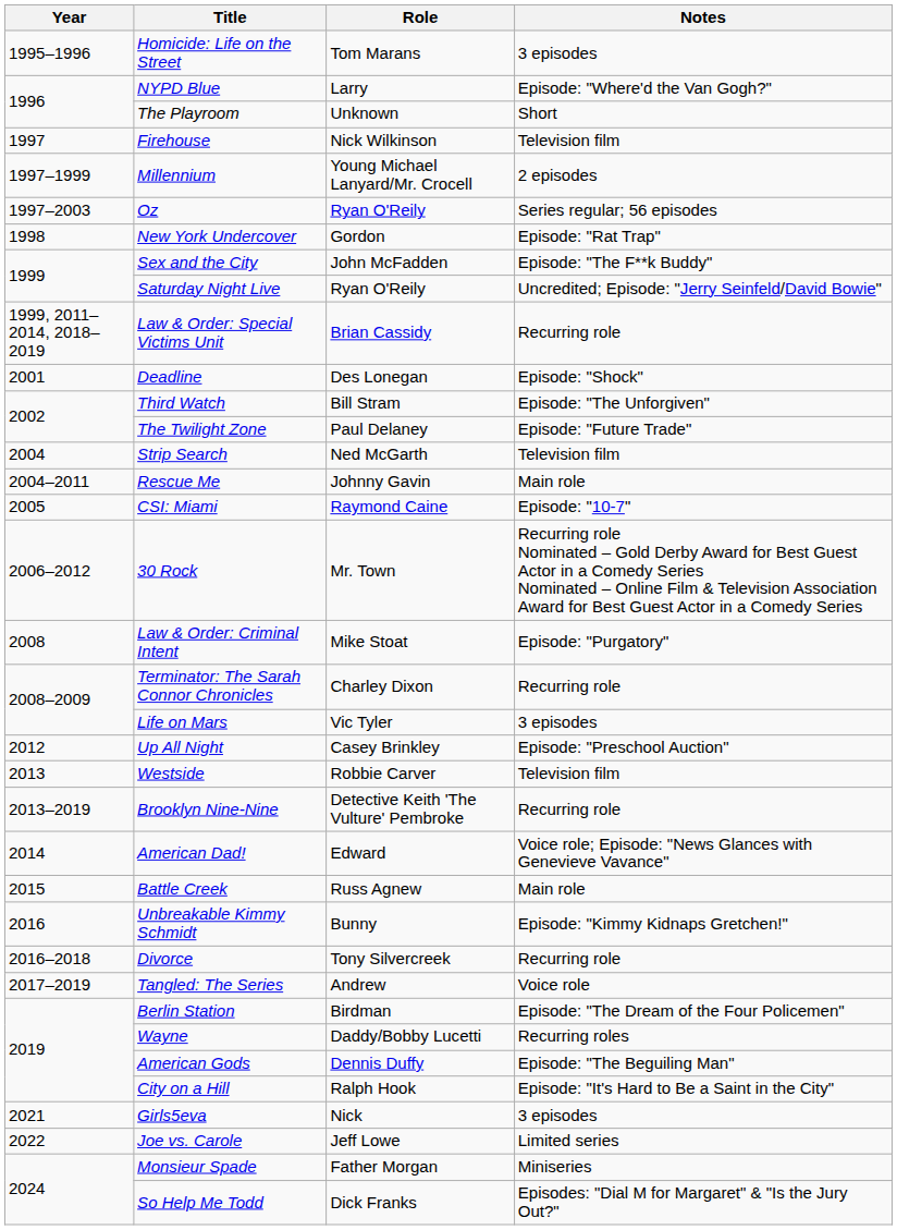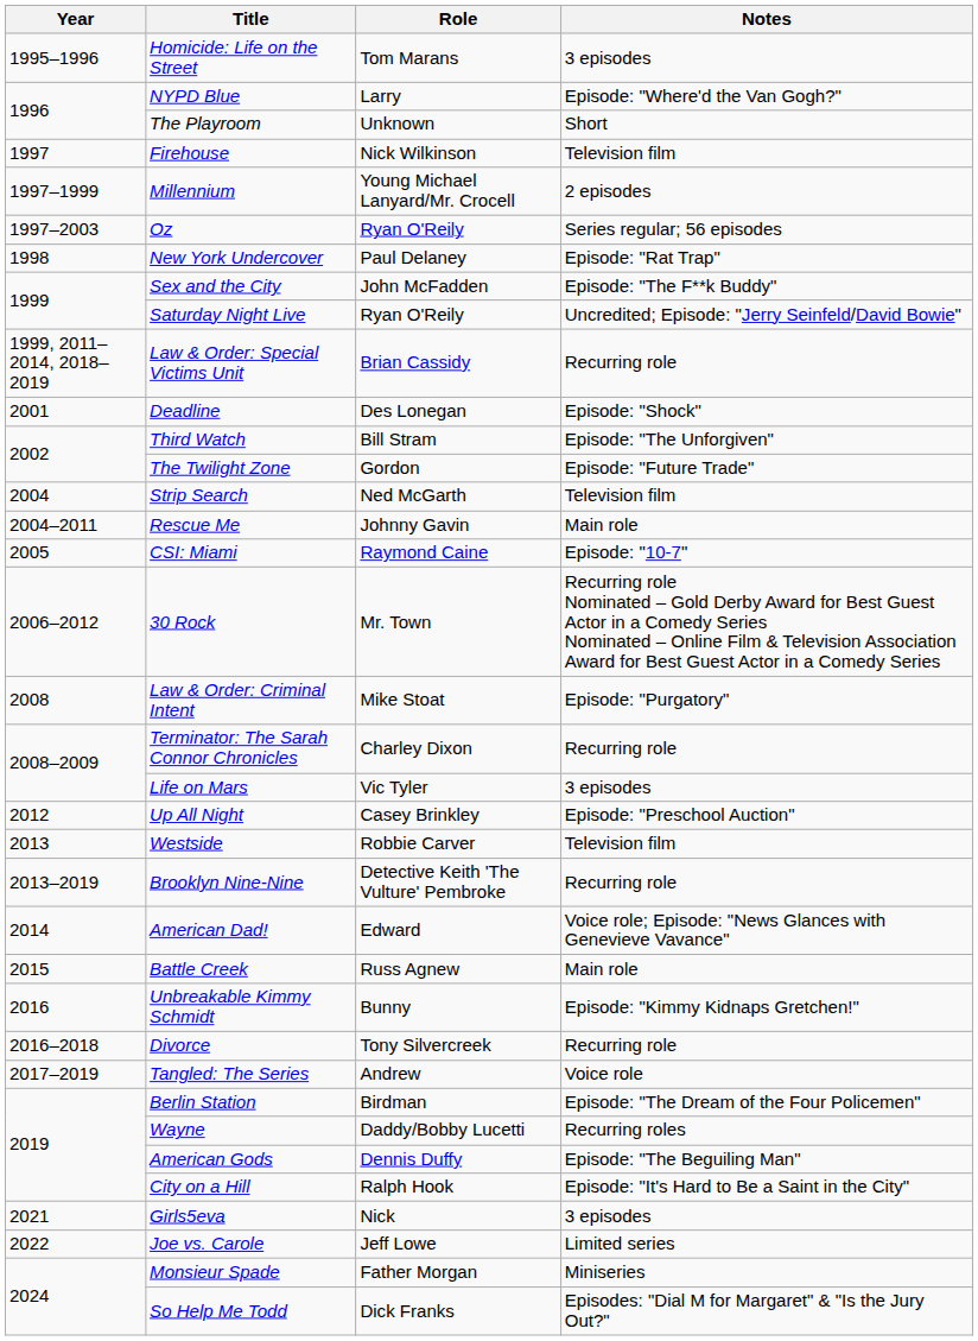New York Undercover | Role: Gordon -> Paul Delaney
The Twilight Zone | Role: Paul Delaney -> Gordon
